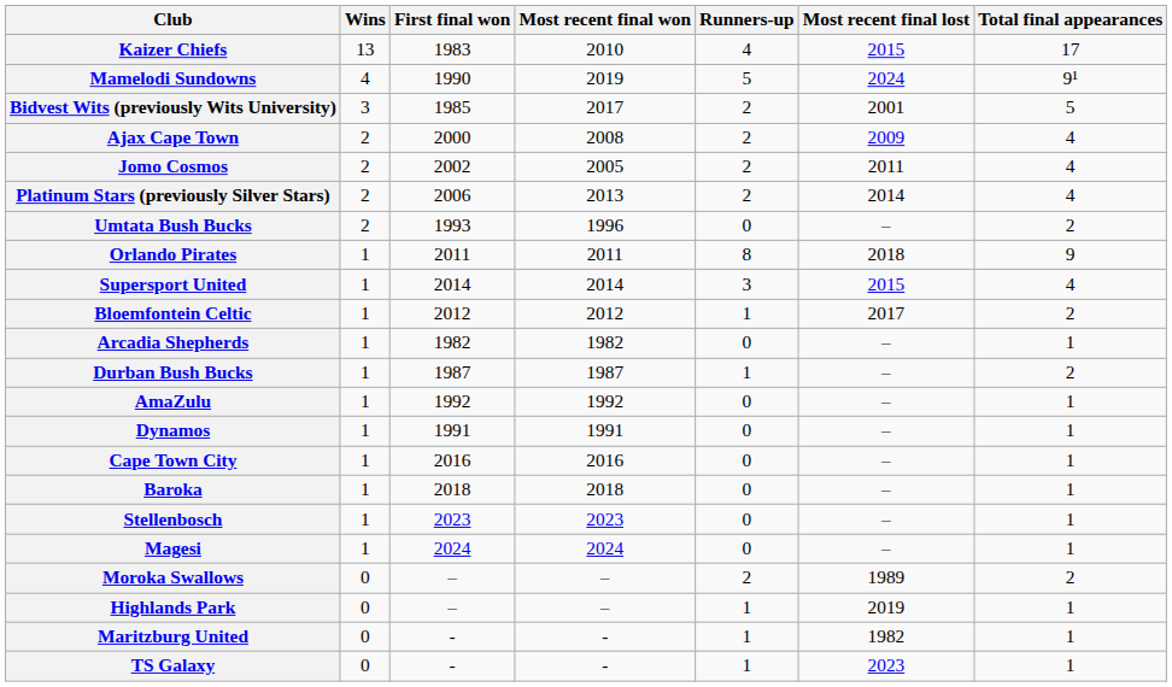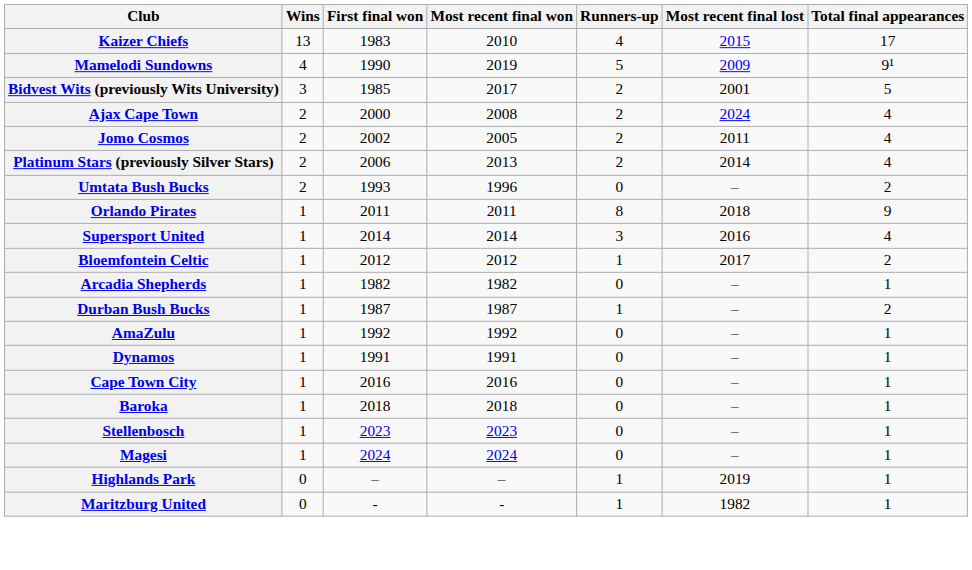Mamelodi Sundowns | Most recent final lost: 2024 -> 2009
Ajax Cape Town | Most recent final lost: 2009 -> 2024
Supersport United | Most recent final lost: 2015 -> 2016
- row: Moroka Swallows | 0 | – | – | 2 | 1989 | 2
- row: TS Galaxy | 0 | - | - | 1 | 2023 | 1
